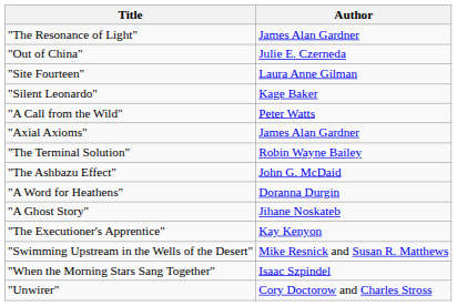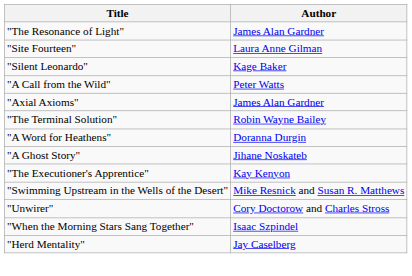- row: "Out of China" | Julie E. Czerneda
- row: "The Ashbazu Effect" | John G. McDaid
rows swapped: "Unwirer" <-> "When the Morning Stars Sang Together"
+ row: "Herd Mentality" | Jay Caselberg
